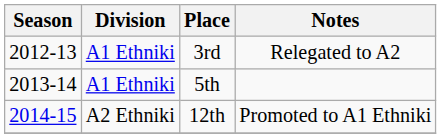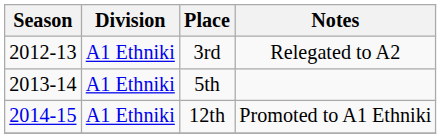12th | Division: A2 Ethniki -> A1 Ethniki
